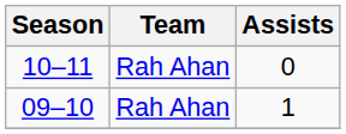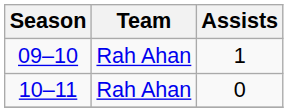rows swapped: 09–10 <-> 10–11
